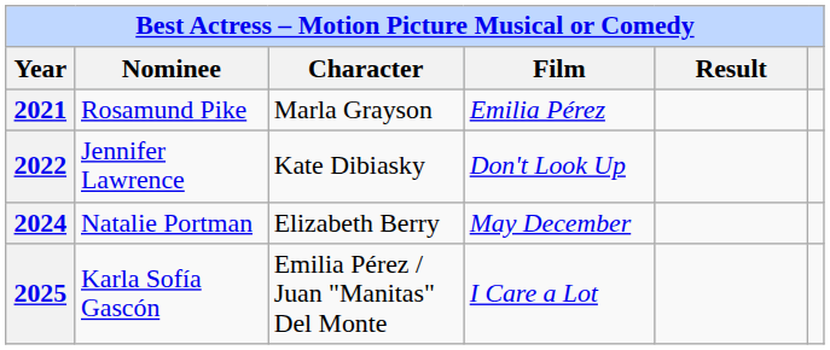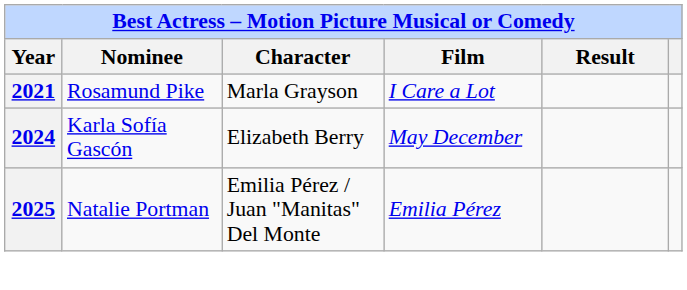2021 | Film: Emilia Pérez -> I Care a Lot
- row: 2022 | Jennifer Lawrence | Kate Dibiasky | Don't Look Up
2024 | Nominee: Natalie Portman -> Karla Sofía Gascón
2025 | Nominee: Karla Sofía Gascón -> Natalie Portman
2025 | Film: I Care a Lot -> Emilia Pérez
